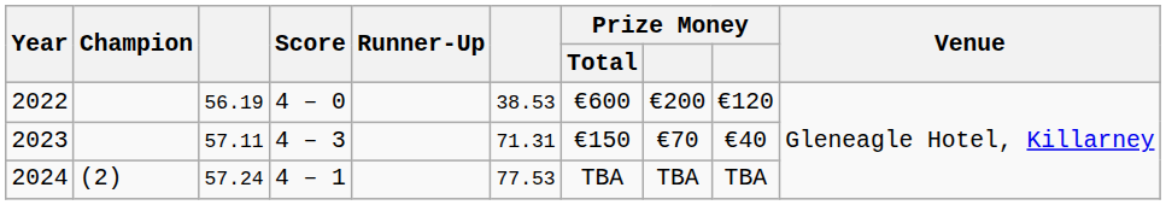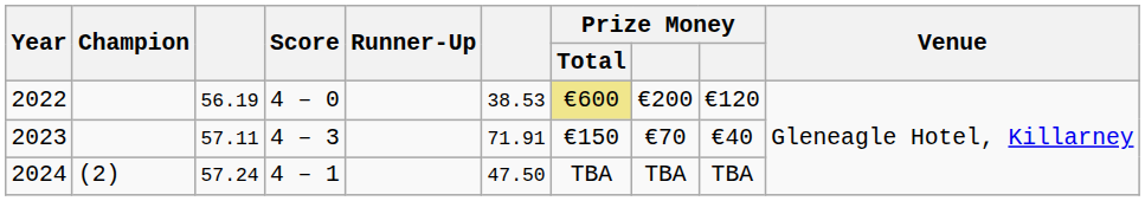2022 | Prize Money / Total: no background -> khaki background
2023 | column 6: 71.31 -> 71.91
2024 | column 6: 77.53 -> 47.50
